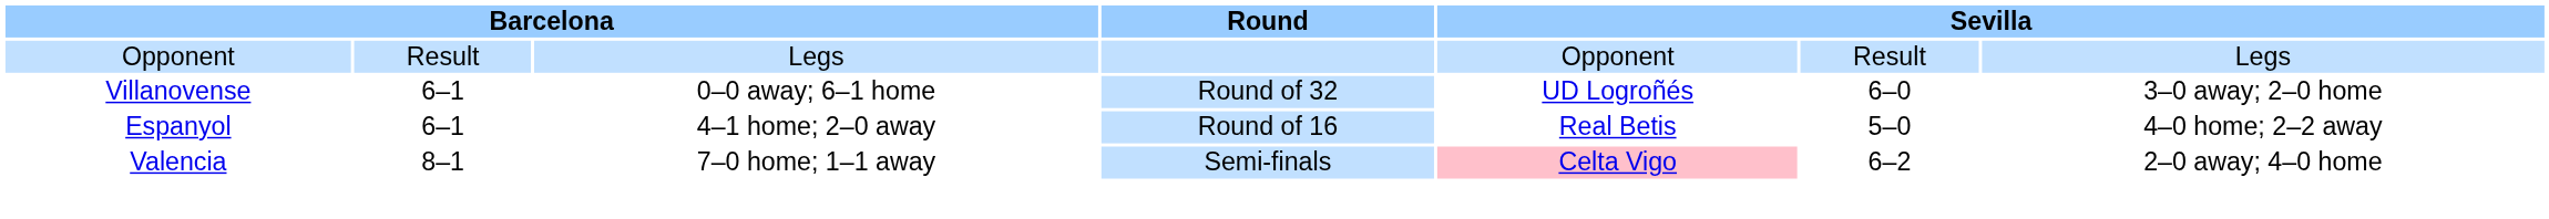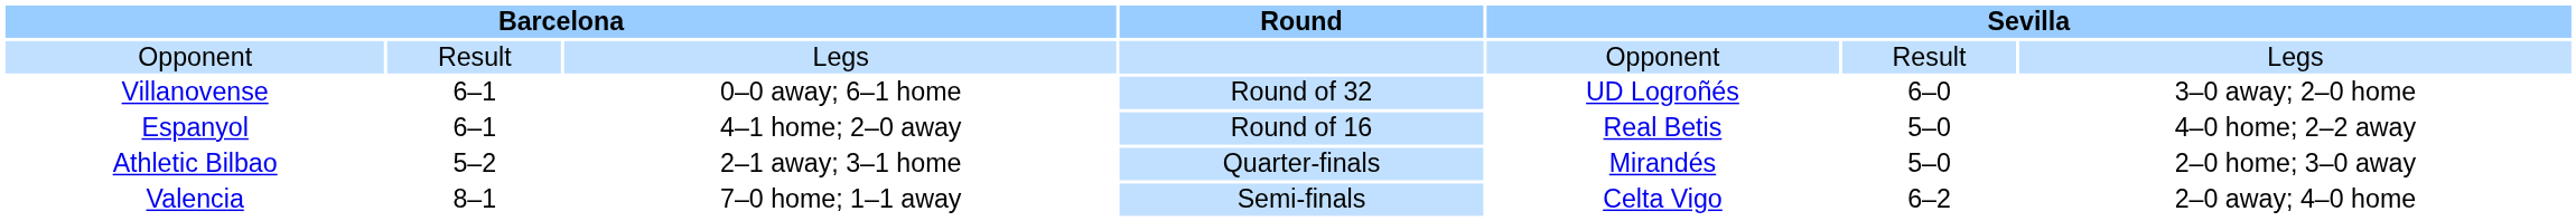+ row: Athletic Bilbao | 5–2 | 2–1 away; 3–1 home | Quarter-finals | Mirandés | 5–0 | 2–0 home; 3–0 away
Valencia | column 5: pink background -> no background
